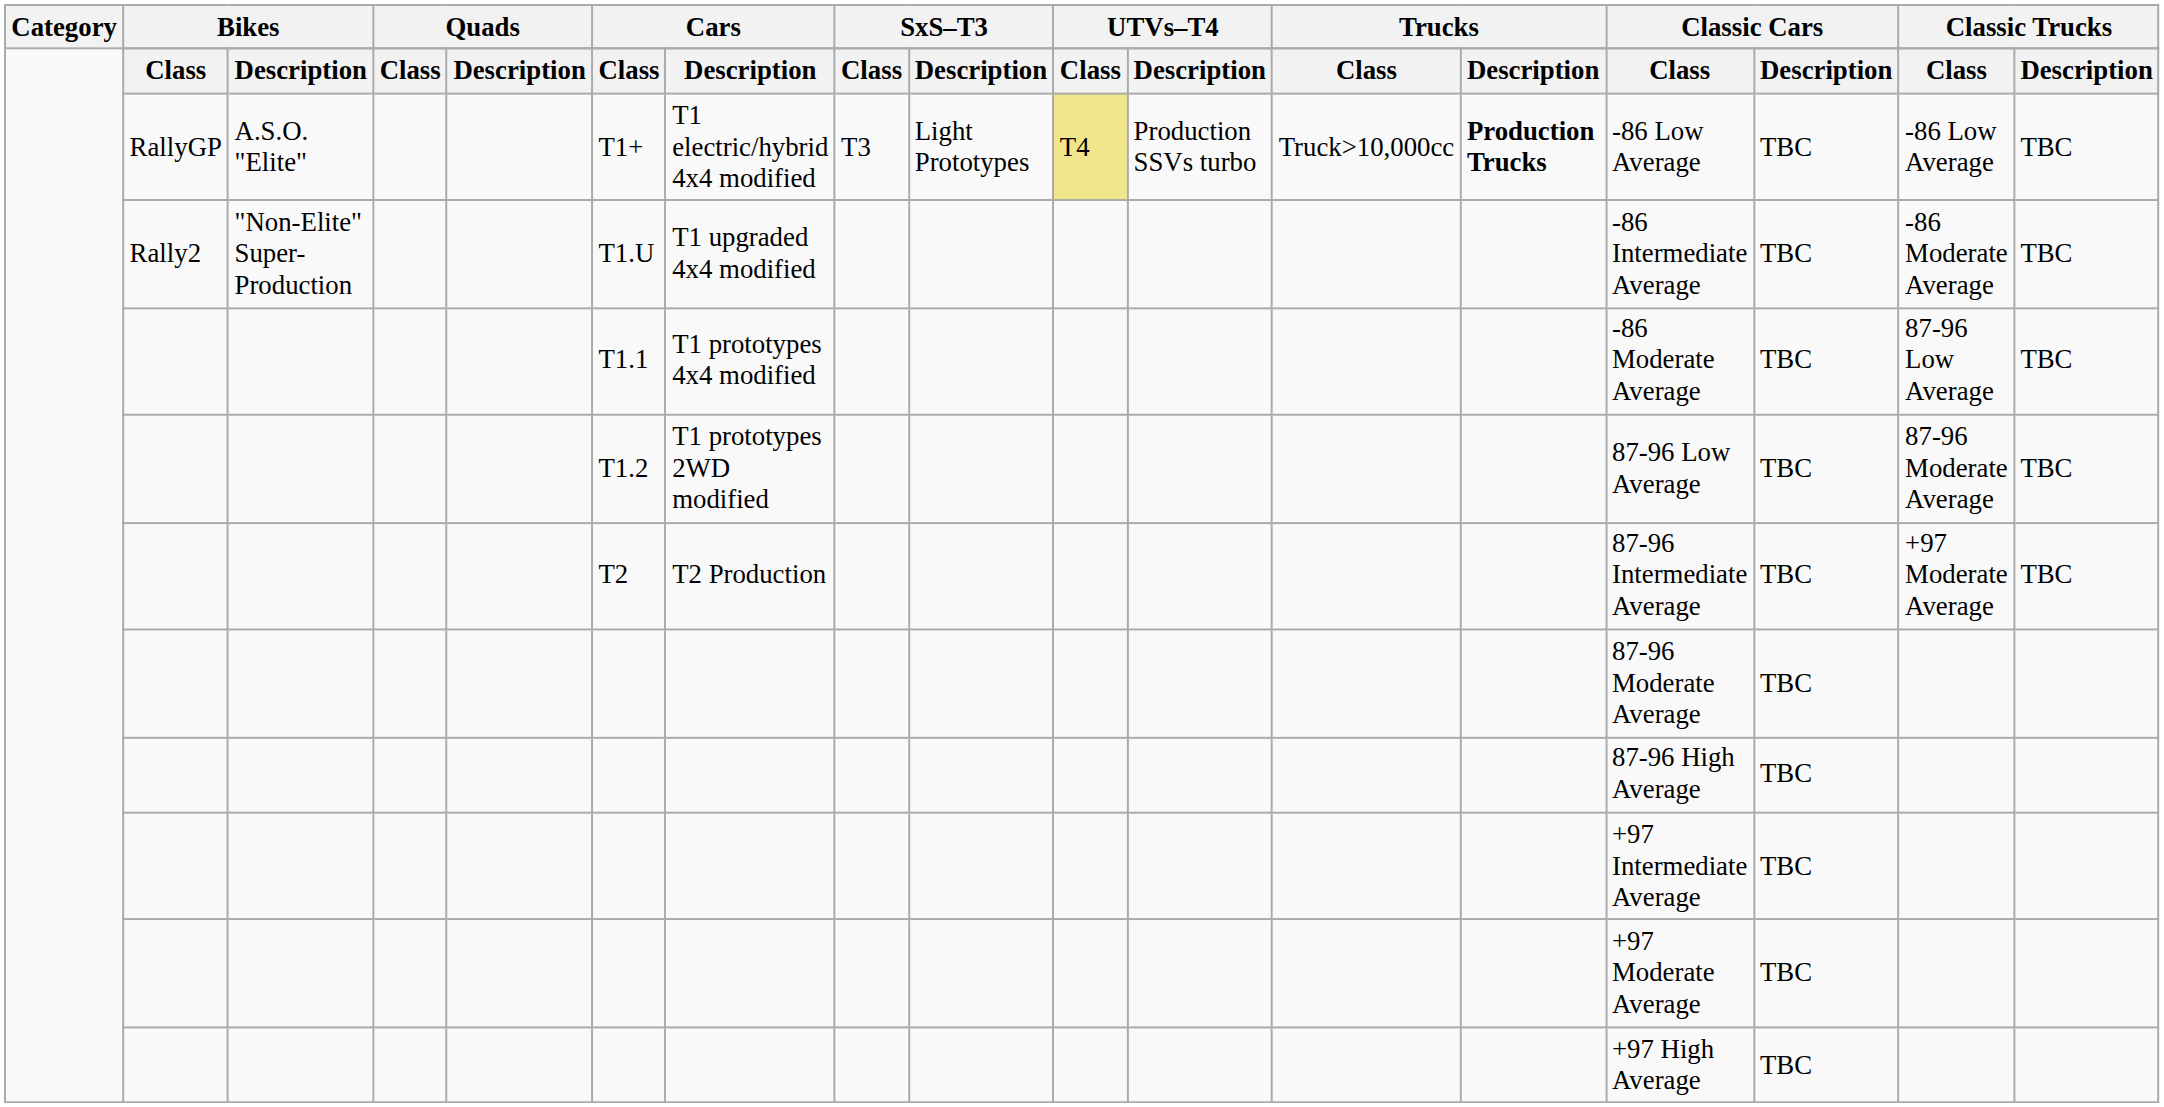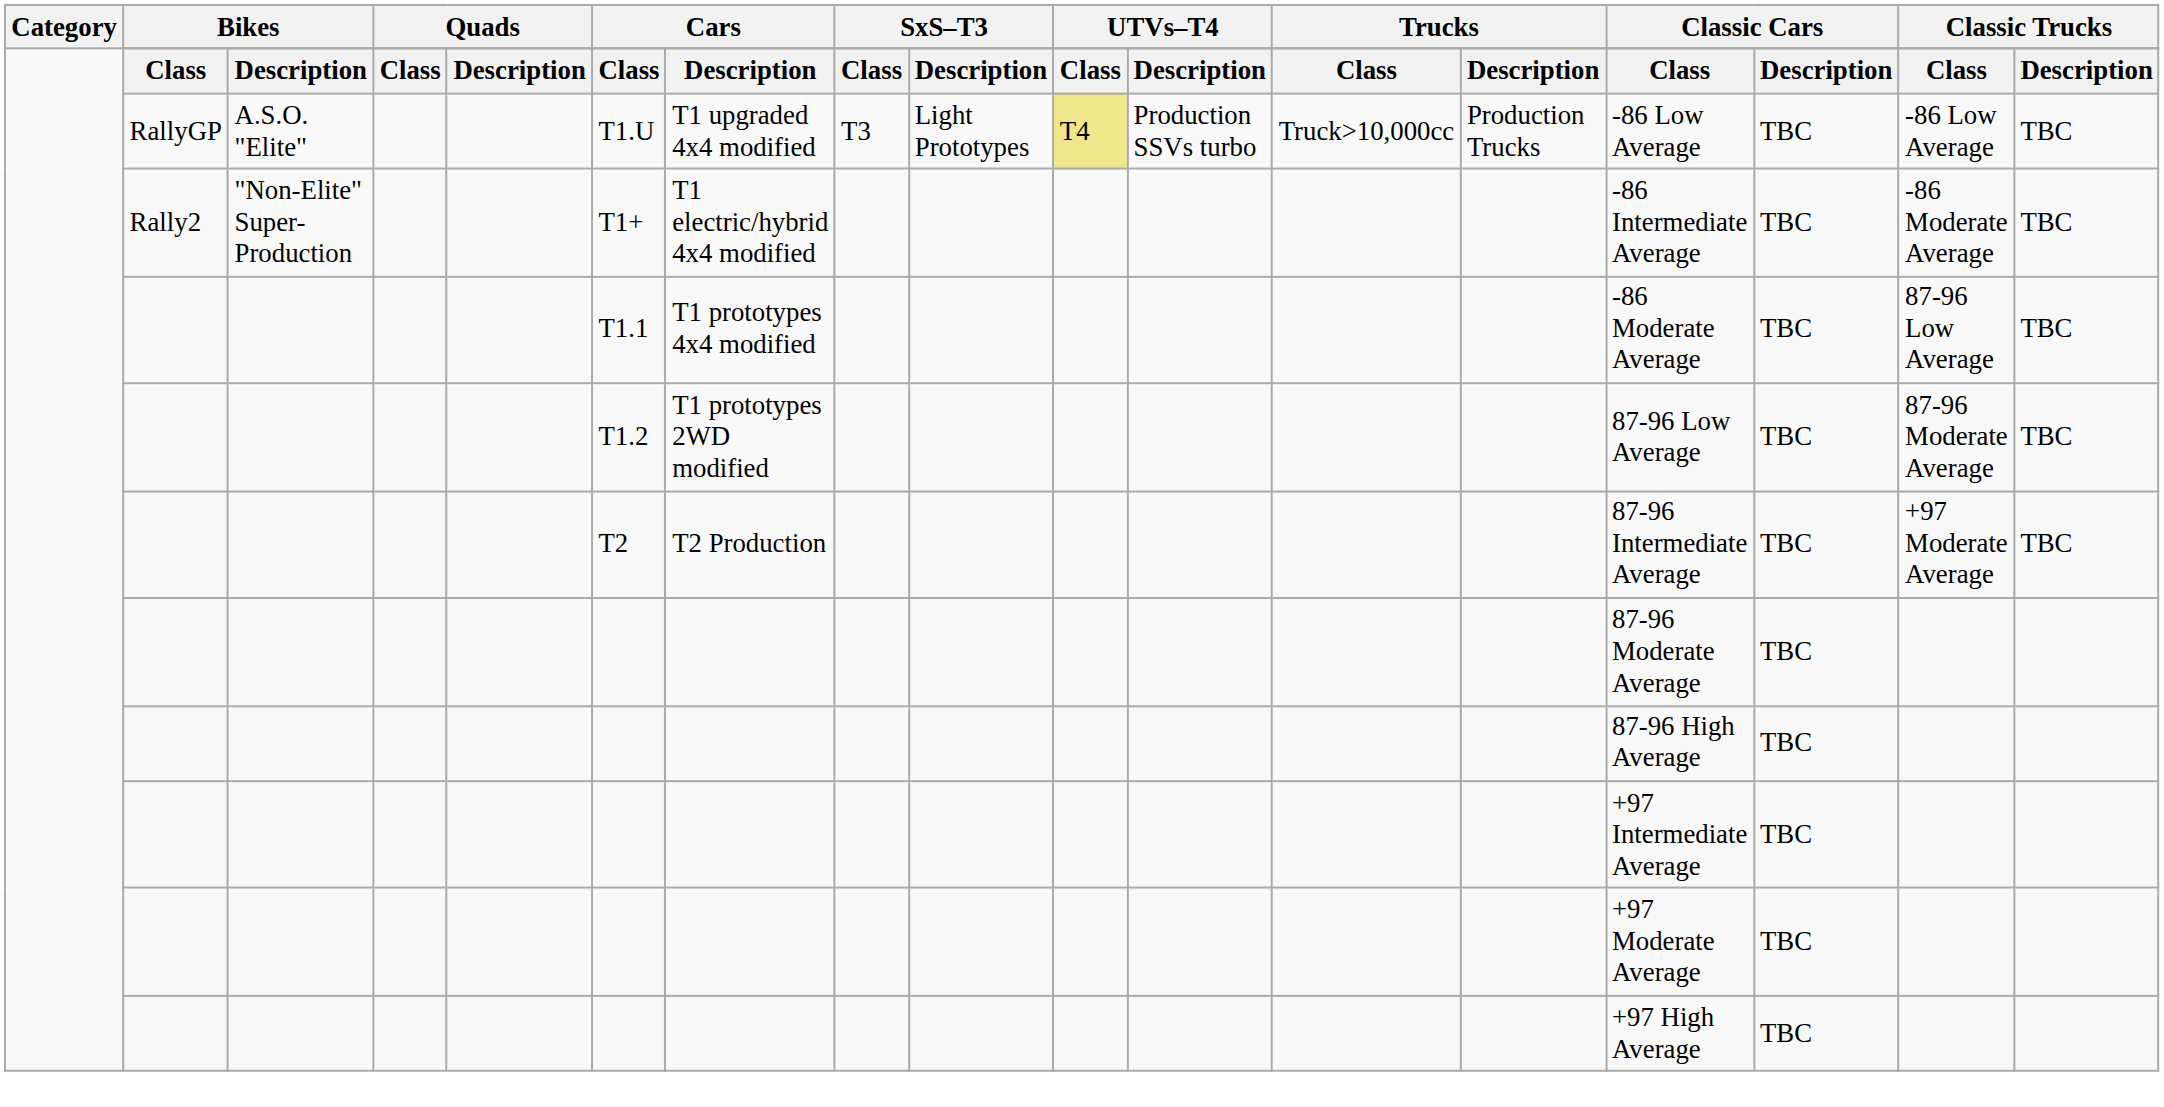RallyGP | column 6: T1+ -> T1.U
RallyGP | column 7: T1 electric/hybrid 4x4 modified -> T1 upgraded 4x4 modified
RallyGP | column 13: bold -> normal
Rally2 | column 6: T1.U -> T1+
Rally2 | column 7: T1 upgraded 4x4 modified -> T1 electric/hybrid 4x4 modified
